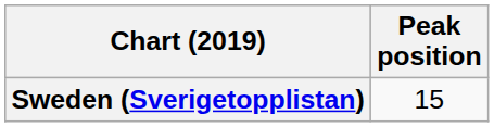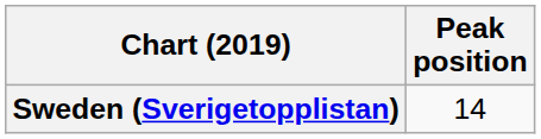Sweden (Sverigetopplistan) | Peak position: 15 -> 14
